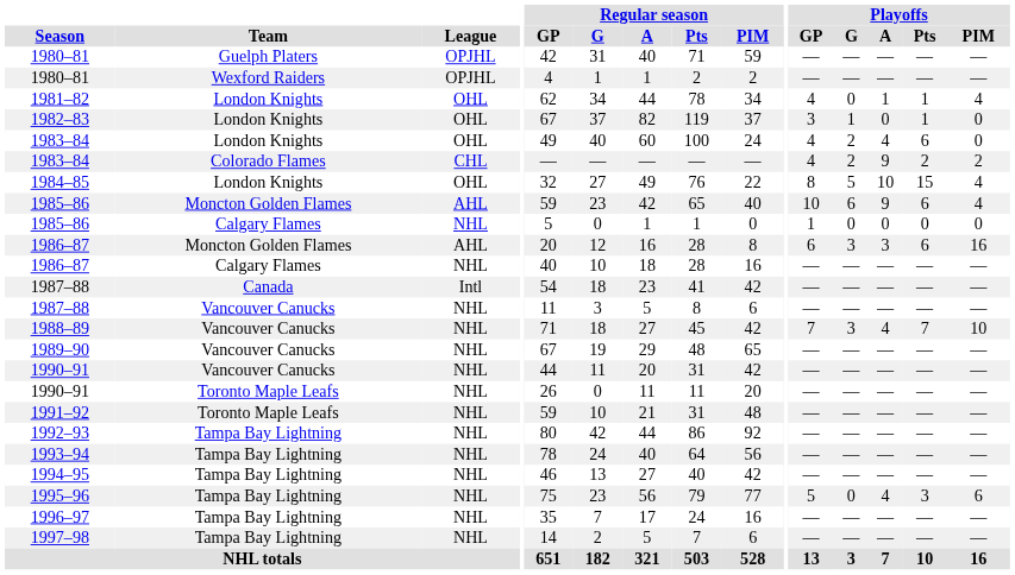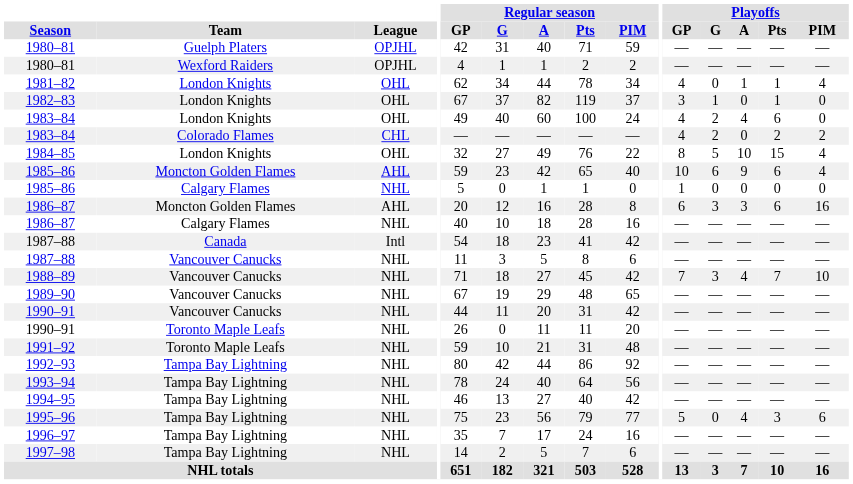1983–84 / Colorado Flames | Playoffs / A: 9 -> 0
